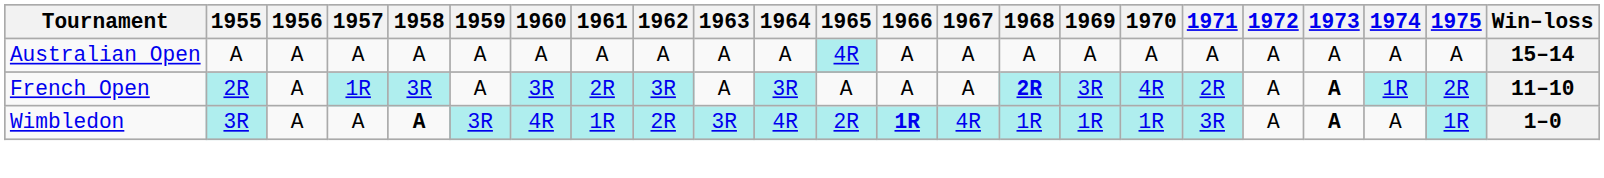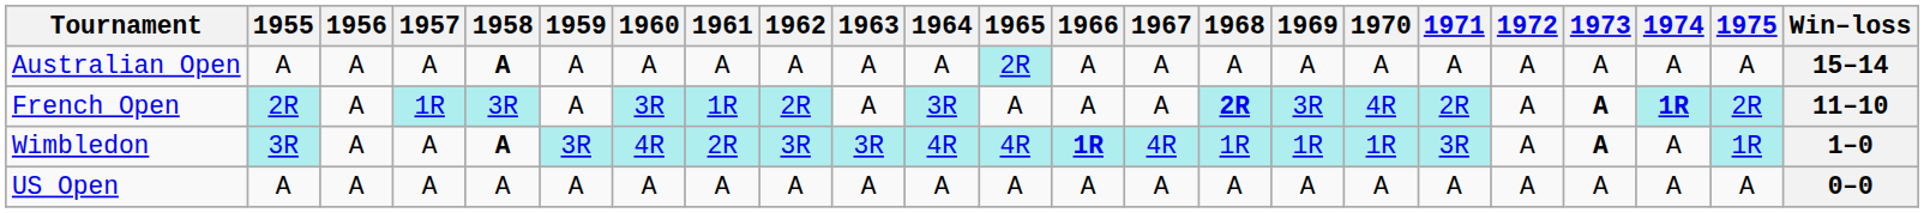Australian Open | 1958: normal -> bold
Australian Open | 1965: 4R -> 2R
French Open | 1961: 2R -> 1R
French Open | 1962: 3R -> 2R
French Open | 1974: normal -> bold
Wimbledon | 1961: 1R -> 2R
Wimbledon | 1962: 2R -> 3R
Wimbledon | 1965: 2R -> 4R
+ row: US Open | A | A | A | A | A | A | A | A | A | A | A | A | A | A | A | A | A | A | A | A | A | 0–0
